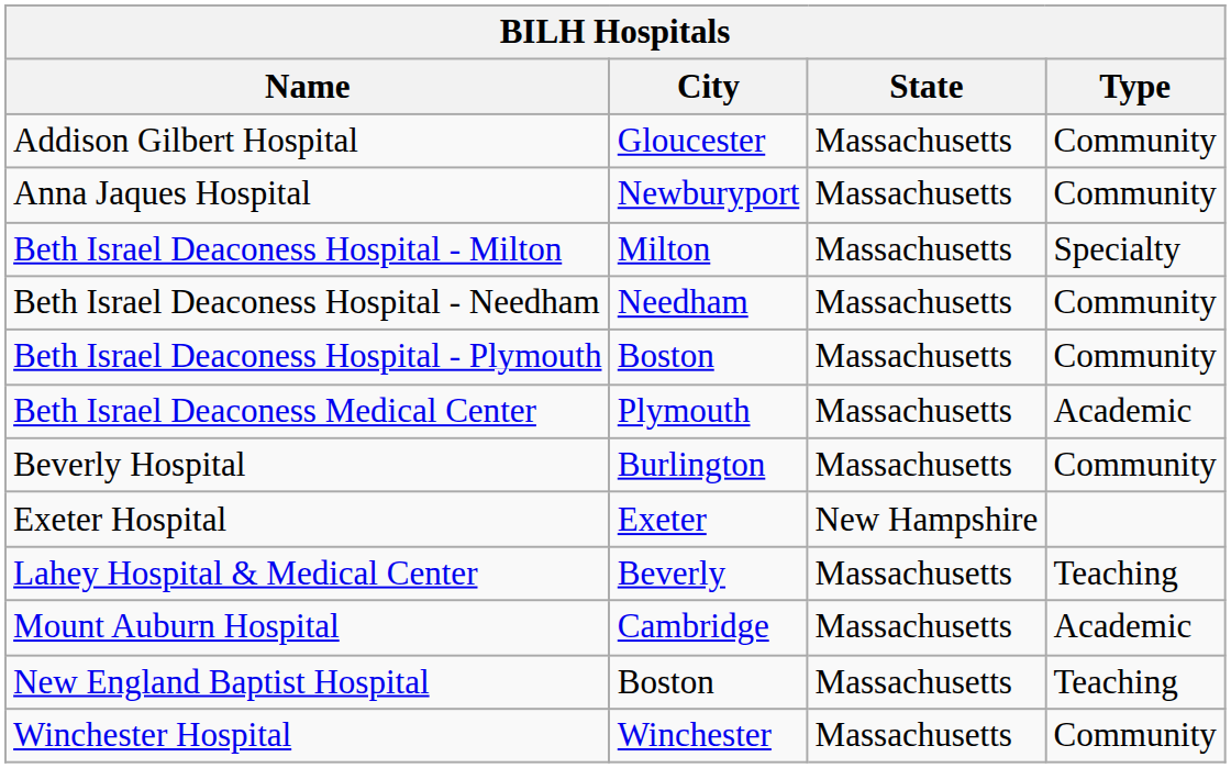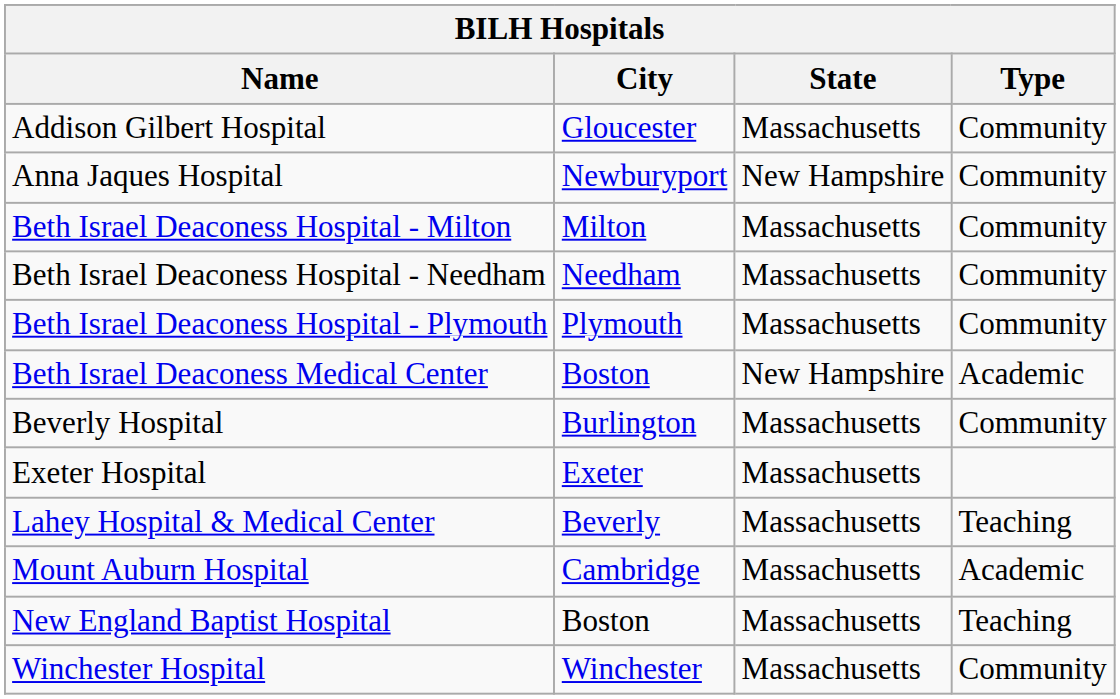Anna Jaques Hospital | State: Massachusetts -> New Hampshire
Beth Israel Deaconess Hospital - Milton | Type: Specialty -> Community
Beth Israel Deaconess Hospital - Plymouth | City: Boston -> Plymouth
Beth Israel Deaconess Medical Center | City: Plymouth -> Boston
Beth Israel Deaconess Medical Center | State: Massachusetts -> New Hampshire
Exeter Hospital | State: New Hampshire -> Massachusetts
